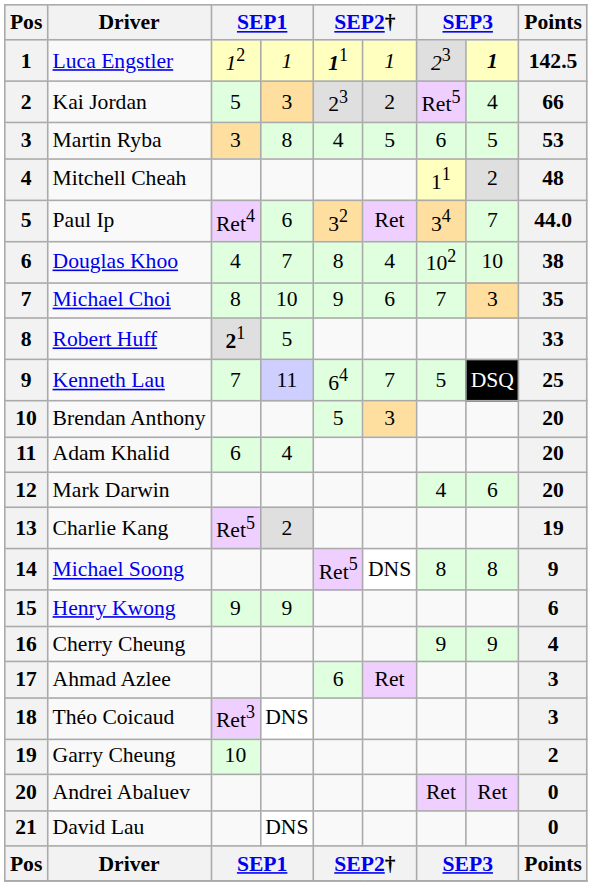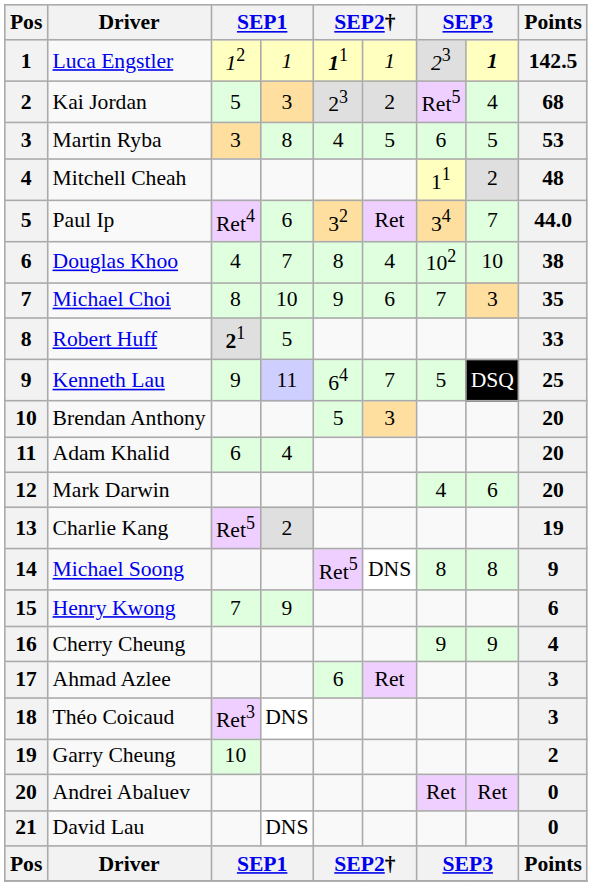Kai Jordan | Points: 66 -> 68
Kenneth Lau | column 3: 7 -> 9
Henry Kwong | column 3: 9 -> 7
